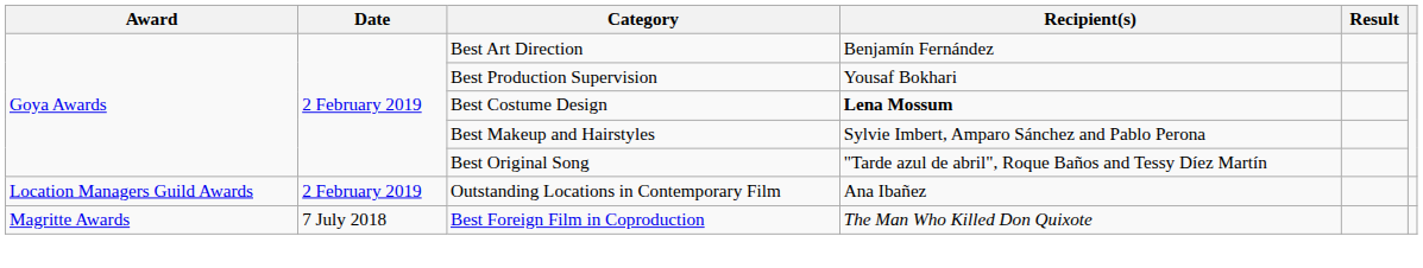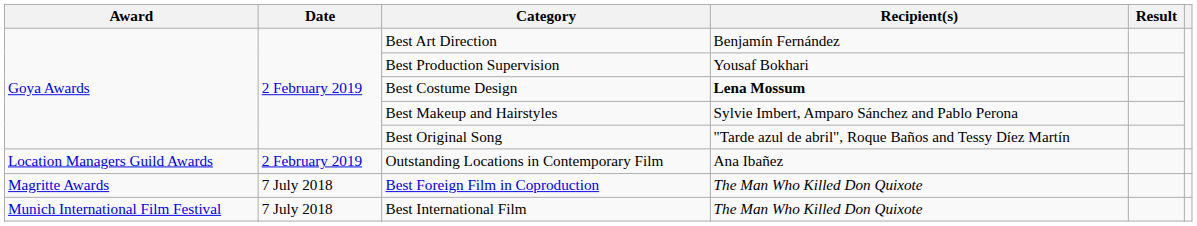+ row: Munich International Film Festival | 7 July 2018 | Best International Film | The Man Who Killed Don Quixote
